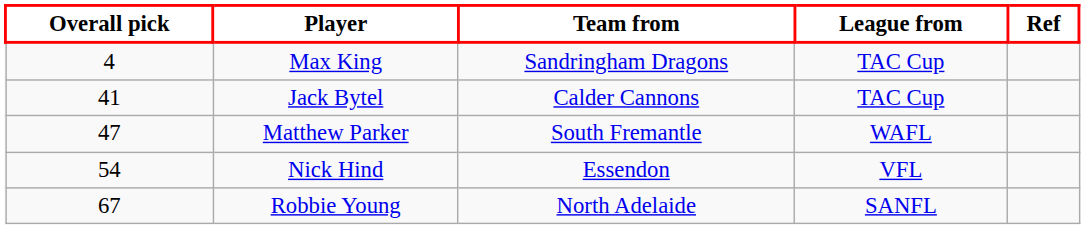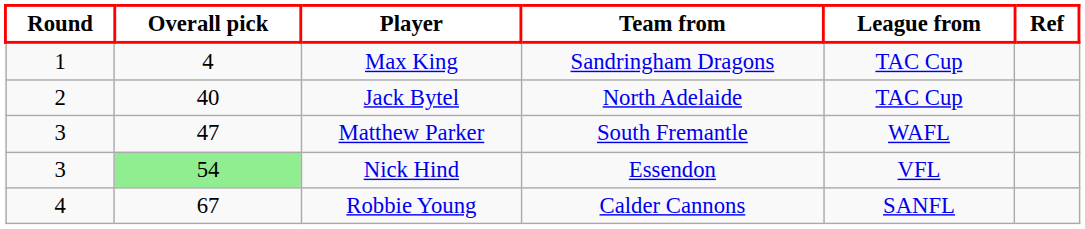+ column: Round | 1 | 2 | 3 | 3 | 4
Jack Bytel | Overall pick: 41 -> 40
Jack Bytel | Team from: Calder Cannons -> North Adelaide
Nick Hind | Overall pick: no background -> lightgreen background
Robbie Young | Team from: North Adelaide -> Calder Cannons
